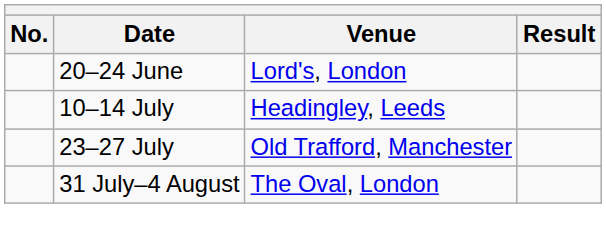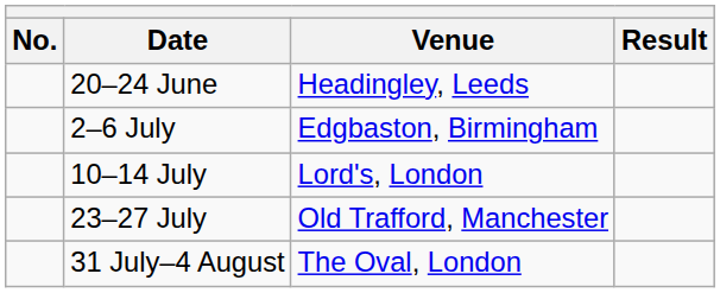20–24 June | Venue: Lord's, London -> Headingley, Leeds
+ row: 2–6 July | Edgbaston, Birmingham
10–14 July | Venue: Headingley, Leeds -> Lord's, London
